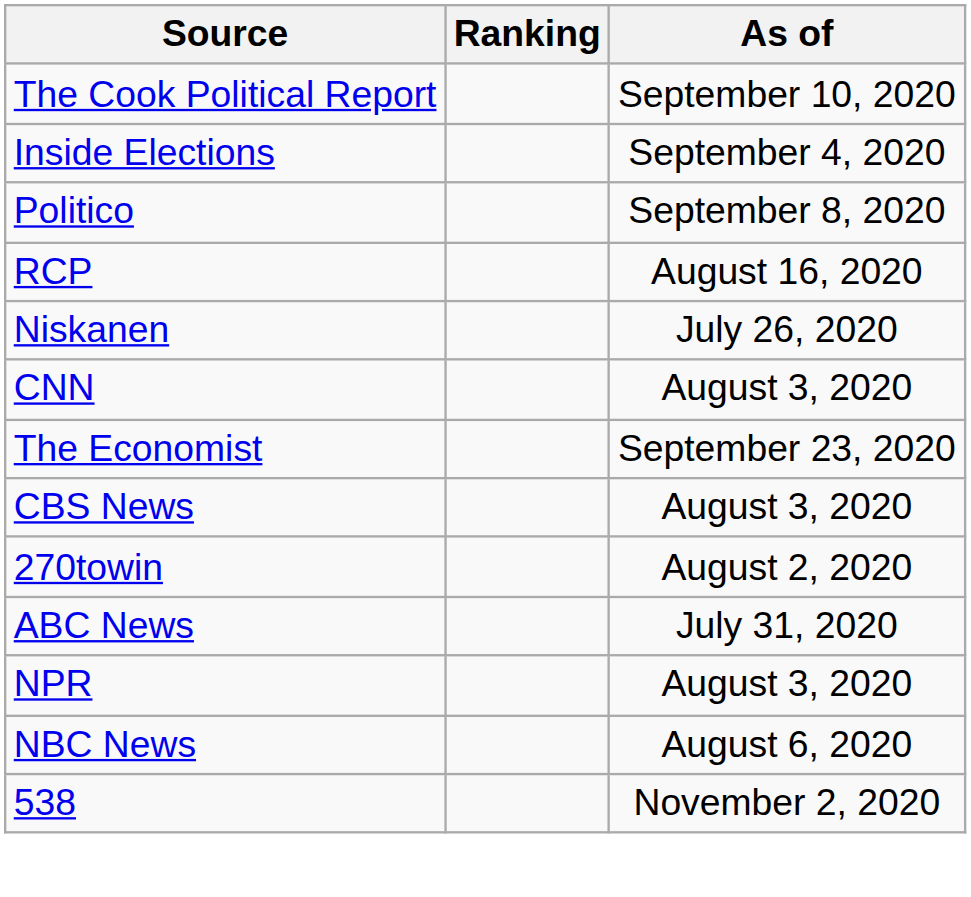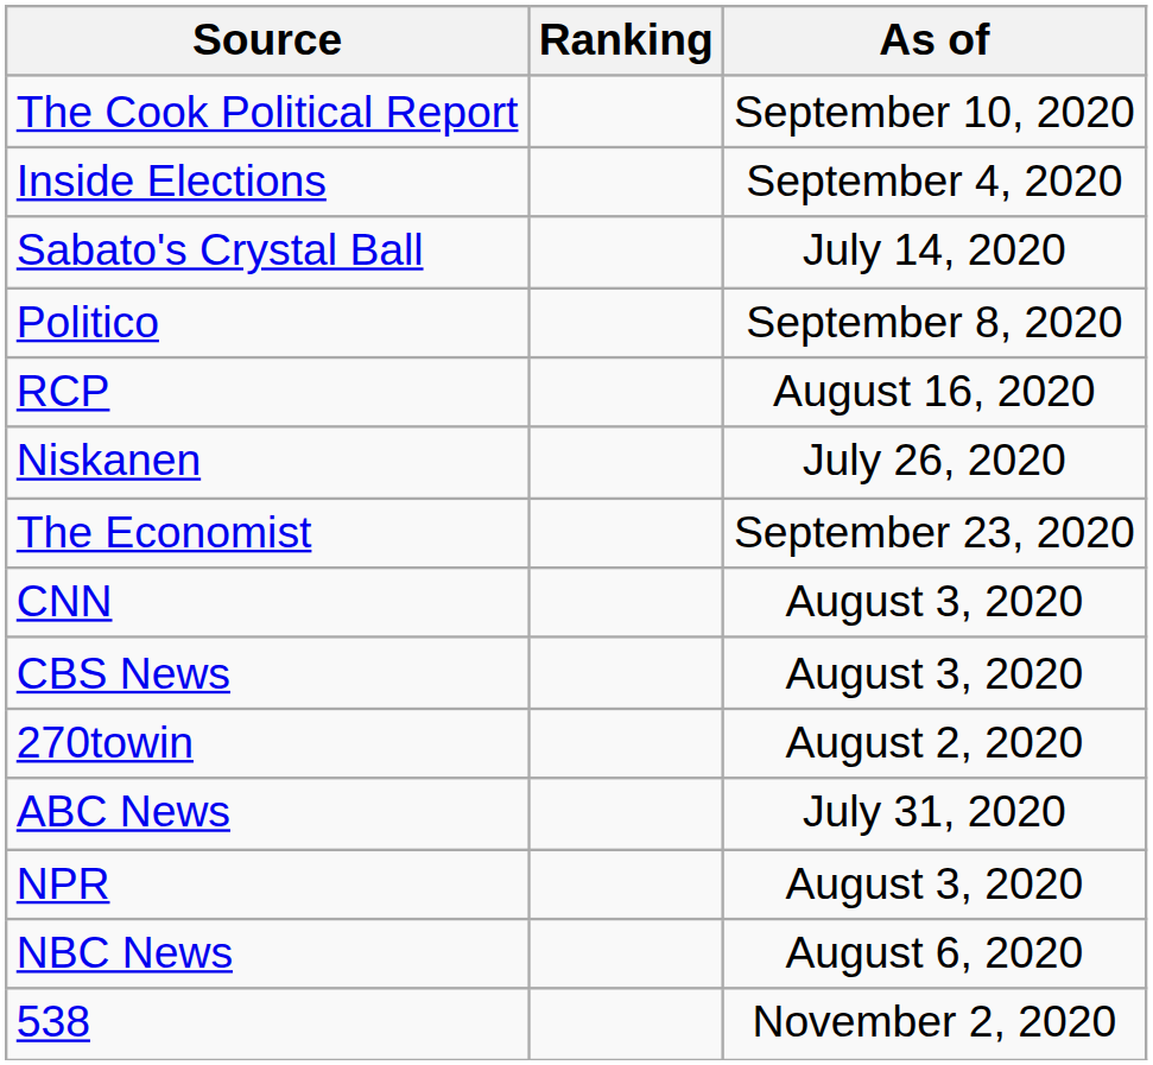+ row: Sabato's Crystal Ball | July 14, 2020
rows swapped: CNN <-> The Economist
